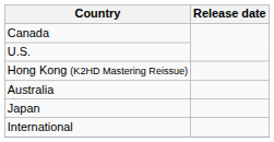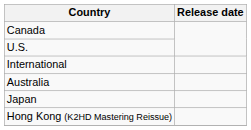rows swapped: International <-> Hong Kong (K2HD Mastering Reissue)
